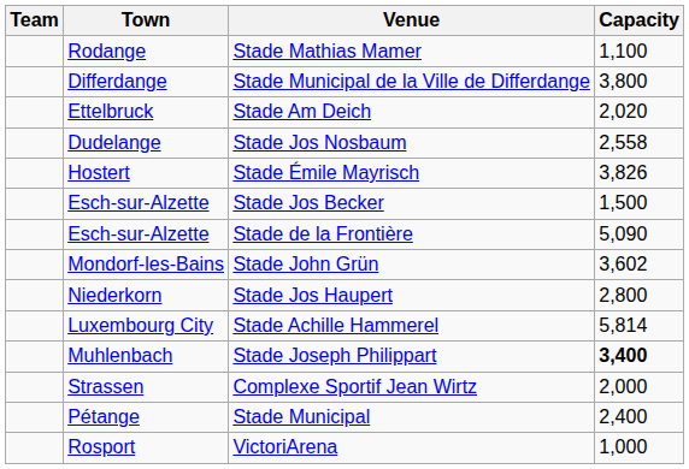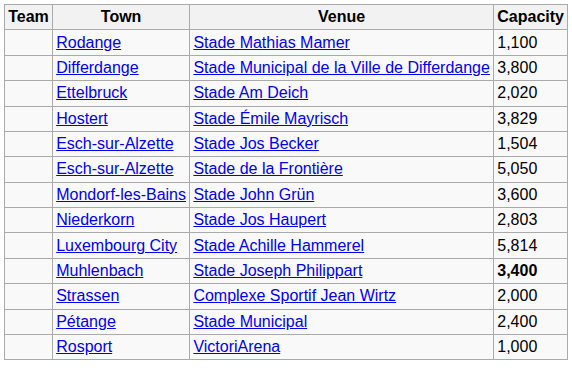- row: Dudelange | Stade Jos Nosbaum | 2,558
Stade Émile Mayrisch | Capacity: 3,826 -> 3,829
Stade Jos Becker | Capacity: 1,500 -> 1,504
Stade de la Frontière | Capacity: 5,090 -> 5,050
Stade John Grün | Capacity: 3,602 -> 3,600
Stade Jos Haupert | Capacity: 2,800 -> 2,803
